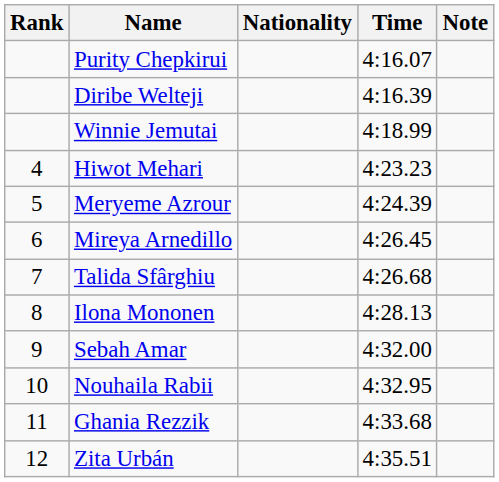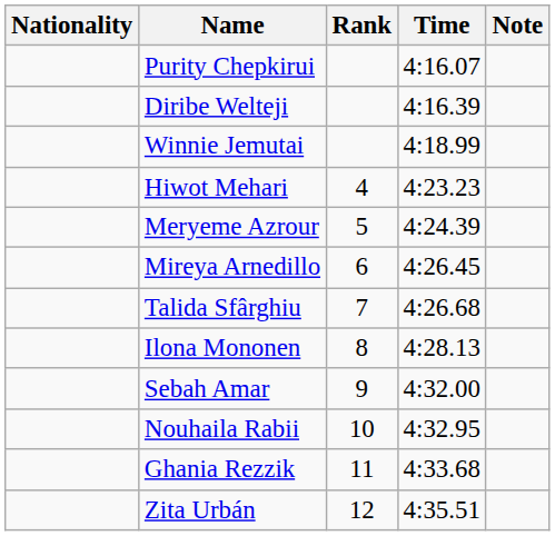columns swapped: Rank <-> Nationality
